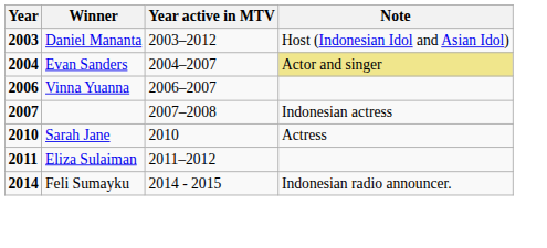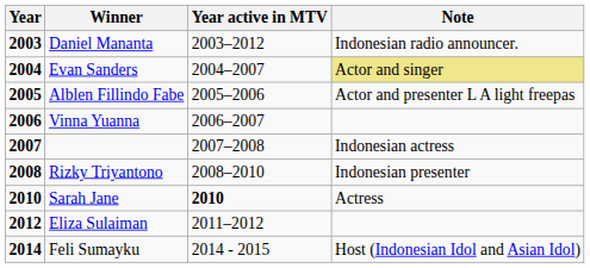Daniel Mananta | Note: Host (Indonesian Idol and Asian Idol) -> Indonesian radio announcer.
+ row: 2005 | Alblen Fillindo Fabe | 2005–2006 | Actor and presenter L A light freepas
+ row: 2008 | Rizky Triyantono | 2008–2010 | Indonesian presenter
Sarah Jane | Year active in MTV: normal -> bold
Eliza Sulaiman | Year: 2011 -> 2012
Feli Sumayku | Note: Indonesian radio announcer. -> Host (Indonesian Idol and Asian Idol)
